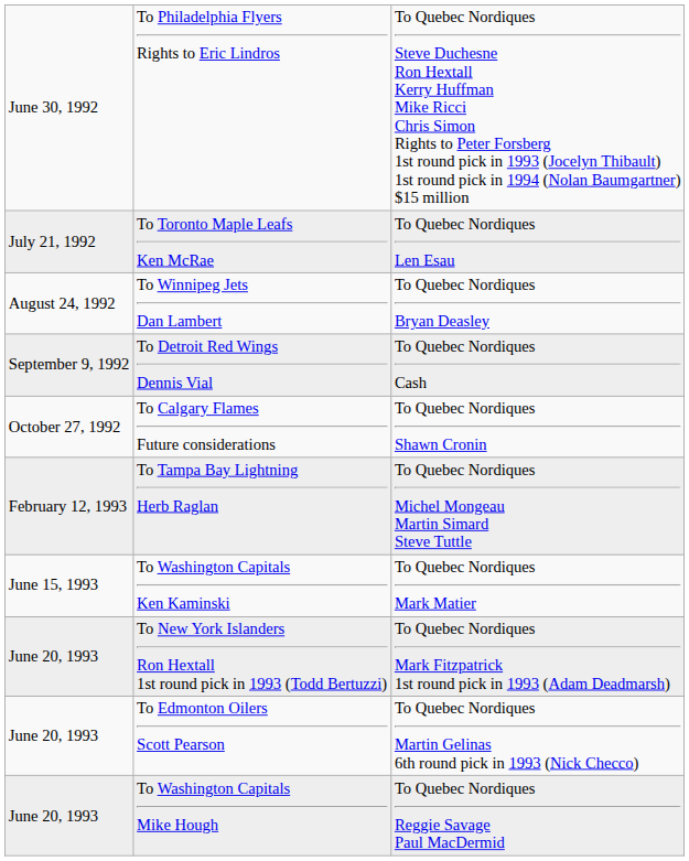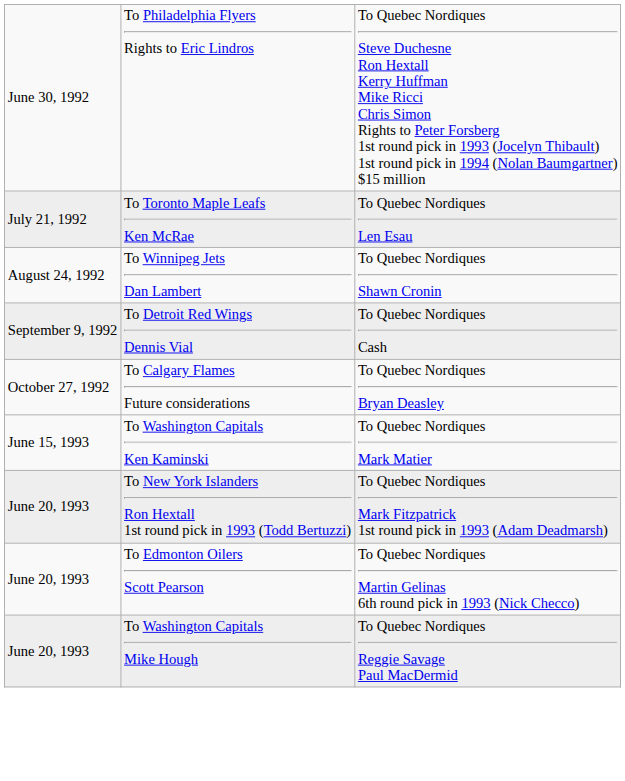To Winnipeg Jets Dan Lambert | column 3: To Quebec Nordiques Bryan Deasley -> To Quebec Nordiques Shawn Cronin
To Calgary Flames Future considerations | column 3: To Quebec Nordiques Shawn Cronin -> To Quebec Nordiques Bryan Deasley
- row: February 12, 1993 | To Tampa Bay Lightning Herb Raglan | To Quebec Nordiques Michel Mongeau Martin Simard Steve Tuttle
